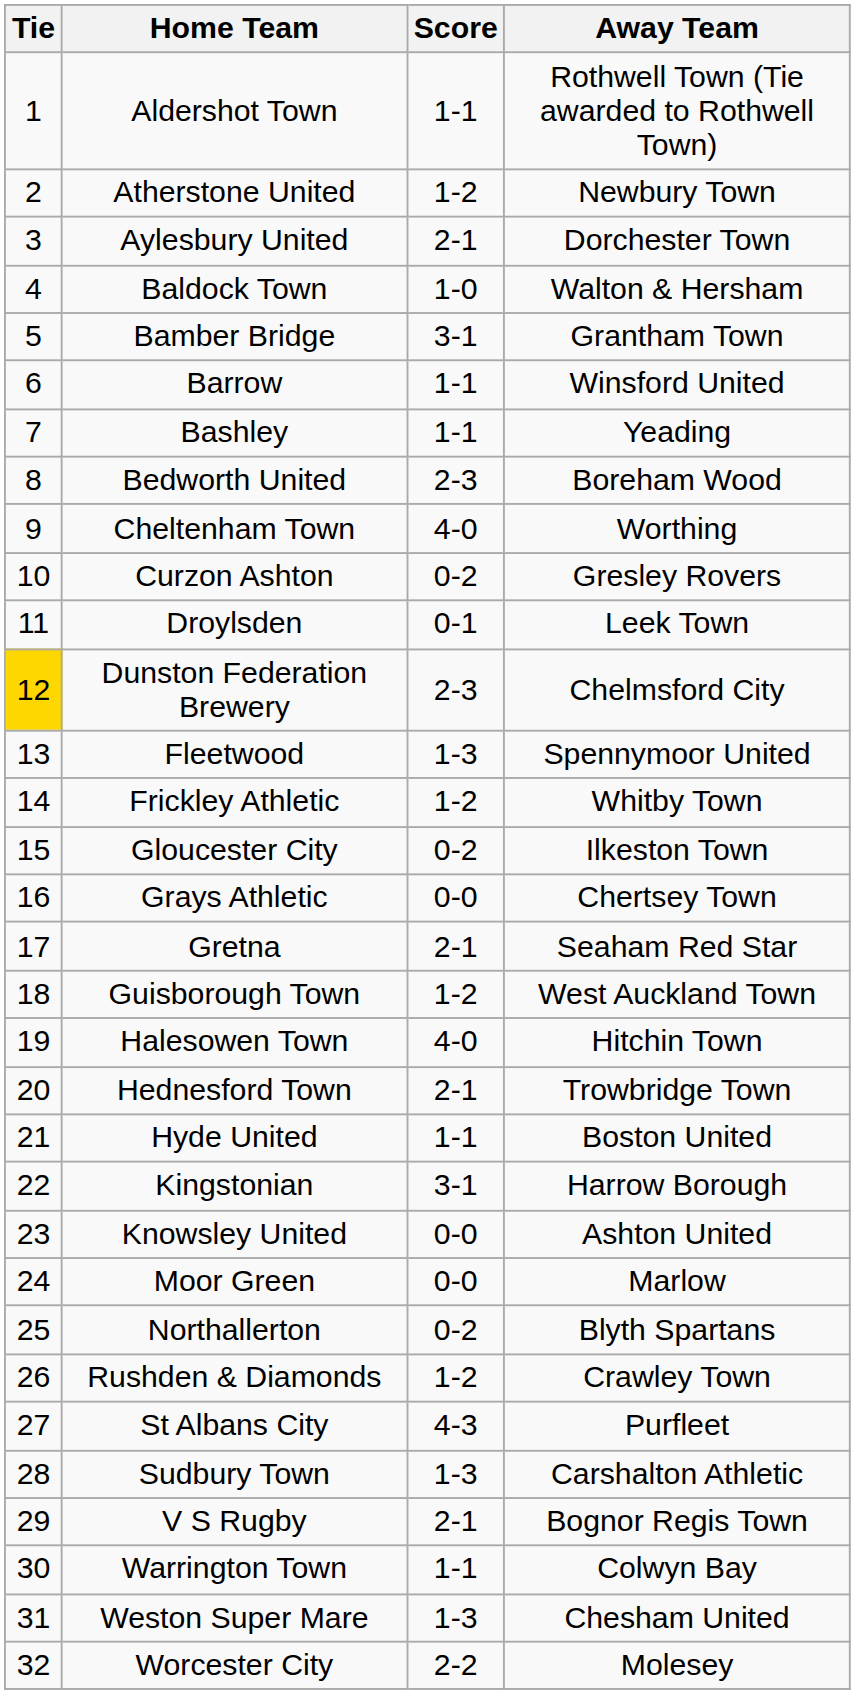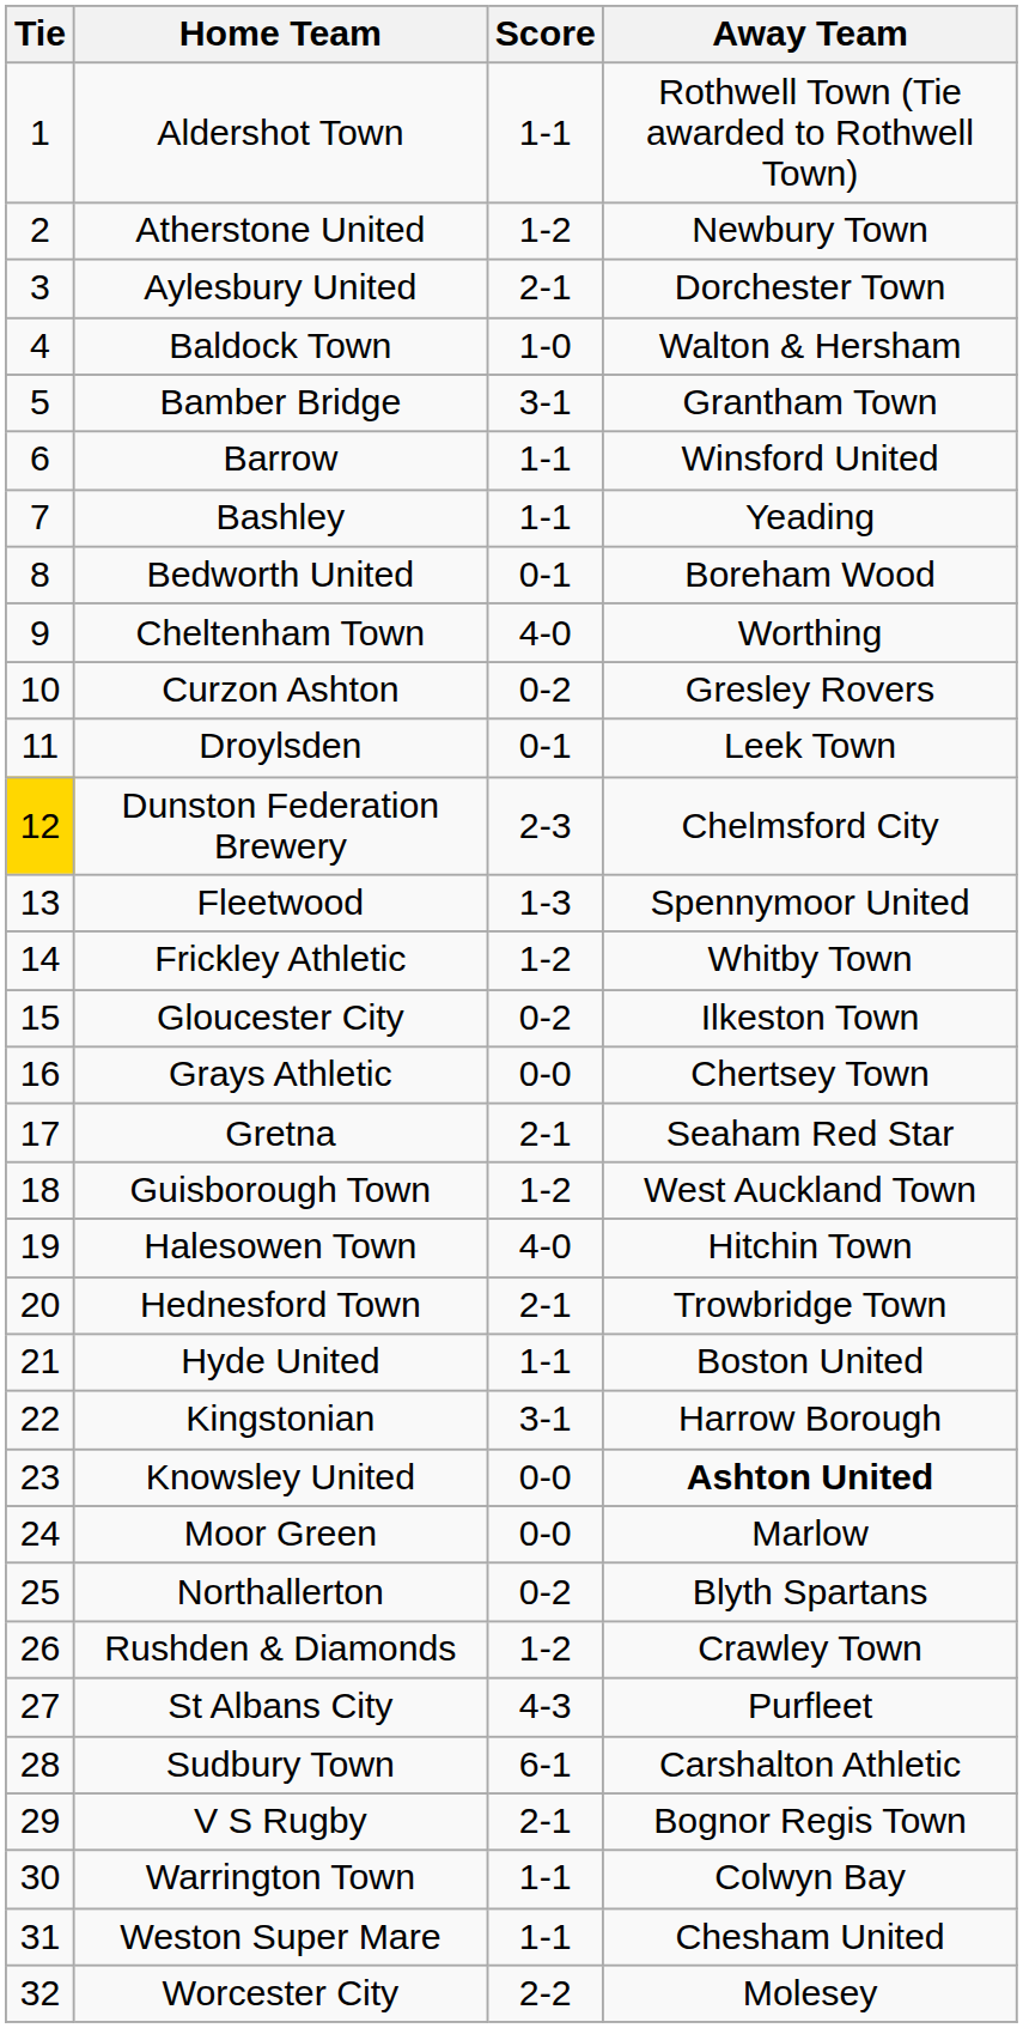Bedworth United | Score: 2-3 -> 0-1
Knowsley United | Away Team: normal -> bold
Sudbury Town | Score: 1-3 -> 6-1
Weston Super Mare | Score: 1-3 -> 1-1
